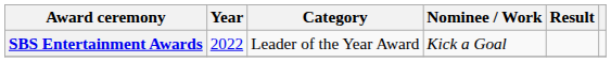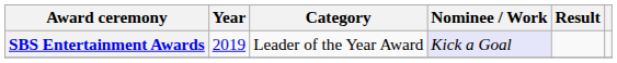SBS Entertainment Awards | Year: 2022 -> 2019
SBS Entertainment Awards | Nominee / Work: no background -> lavender background
